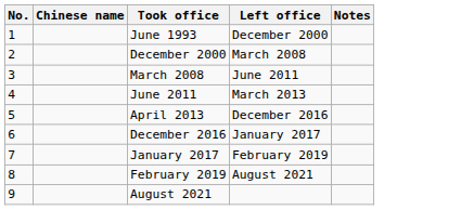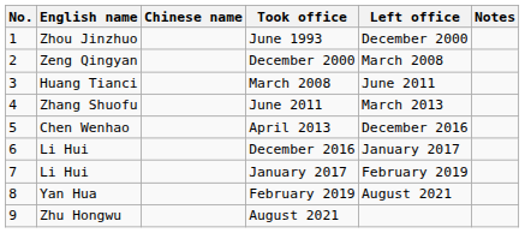+ column: English name | Zhou Jinzhuo | Zeng Qingyan | Huang Tianci | Zhang Shuofu | Chen Wenhao | Li Hui | Li Hui | Yan Hua | Zhu Hongwu
